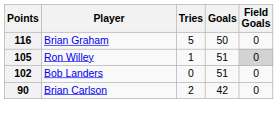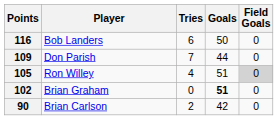116 | Player: Brian Graham -> Bob Landers
116 | Tries: 5 -> 6
+ row: 109 | Don Parish | 7 | 44 | 0
105 | Tries: 1 -> 4
102 | Player: Bob Landers -> Brian Graham
102 | Goals: normal -> bold
